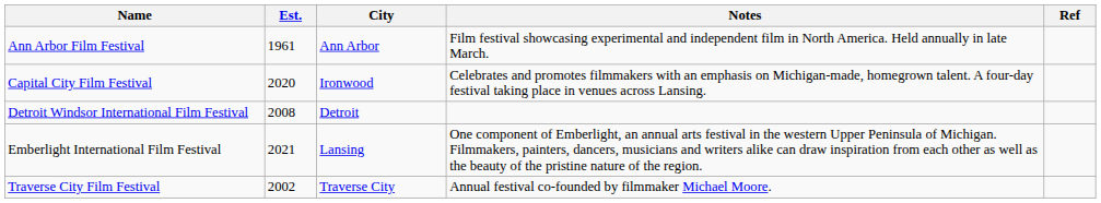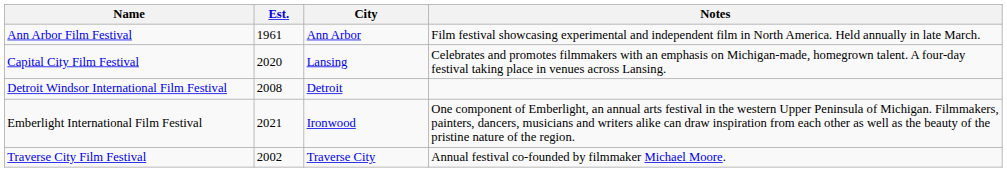- column: Ref
Capital City Film Festival | City: Ironwood -> Lansing
Emberlight International Film Festival | City: Lansing -> Ironwood
